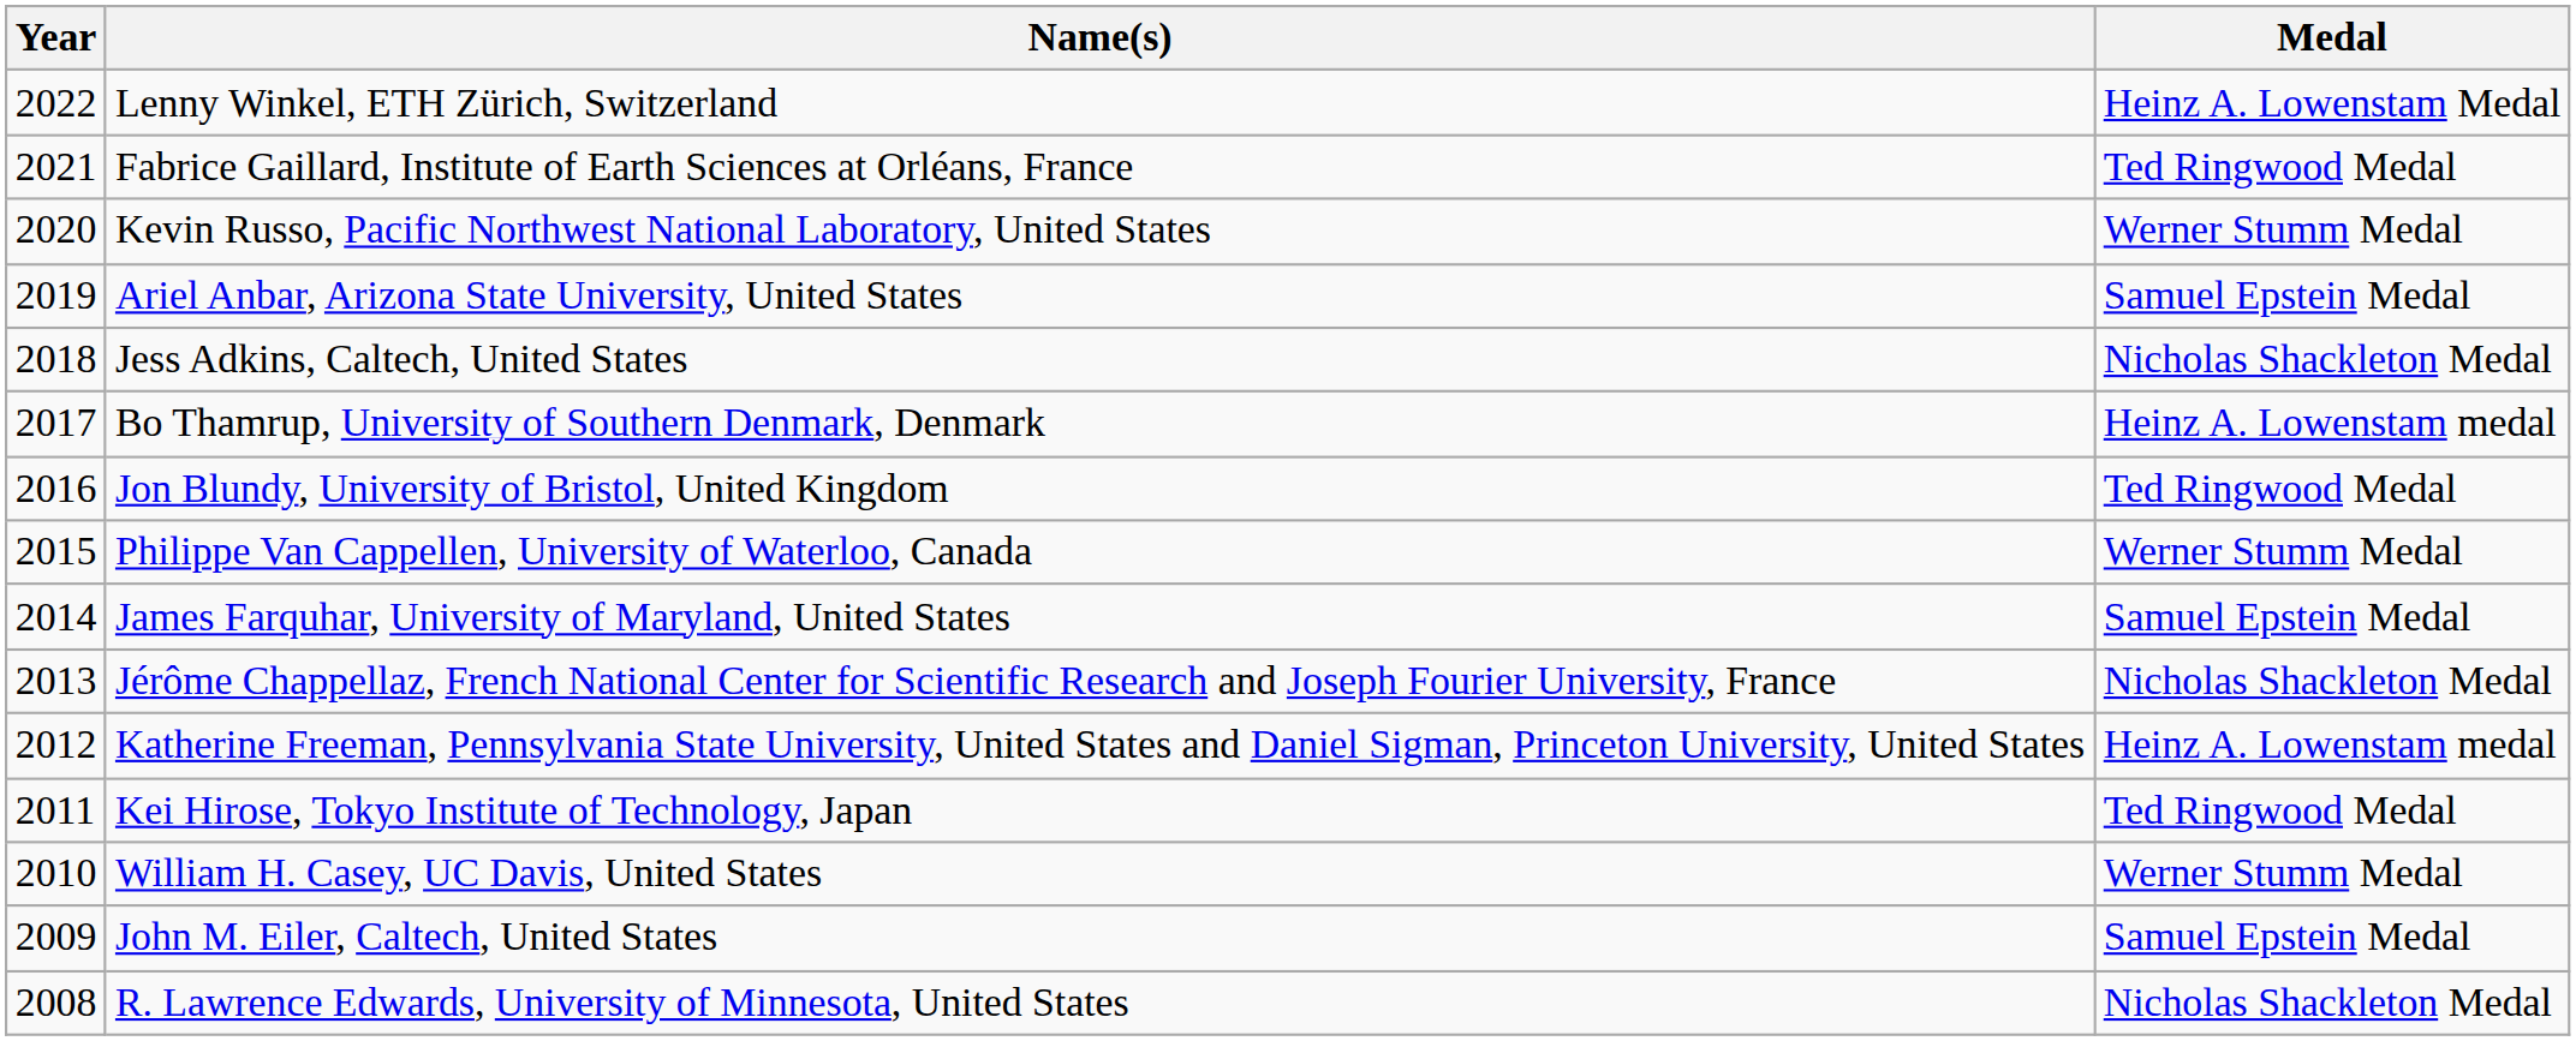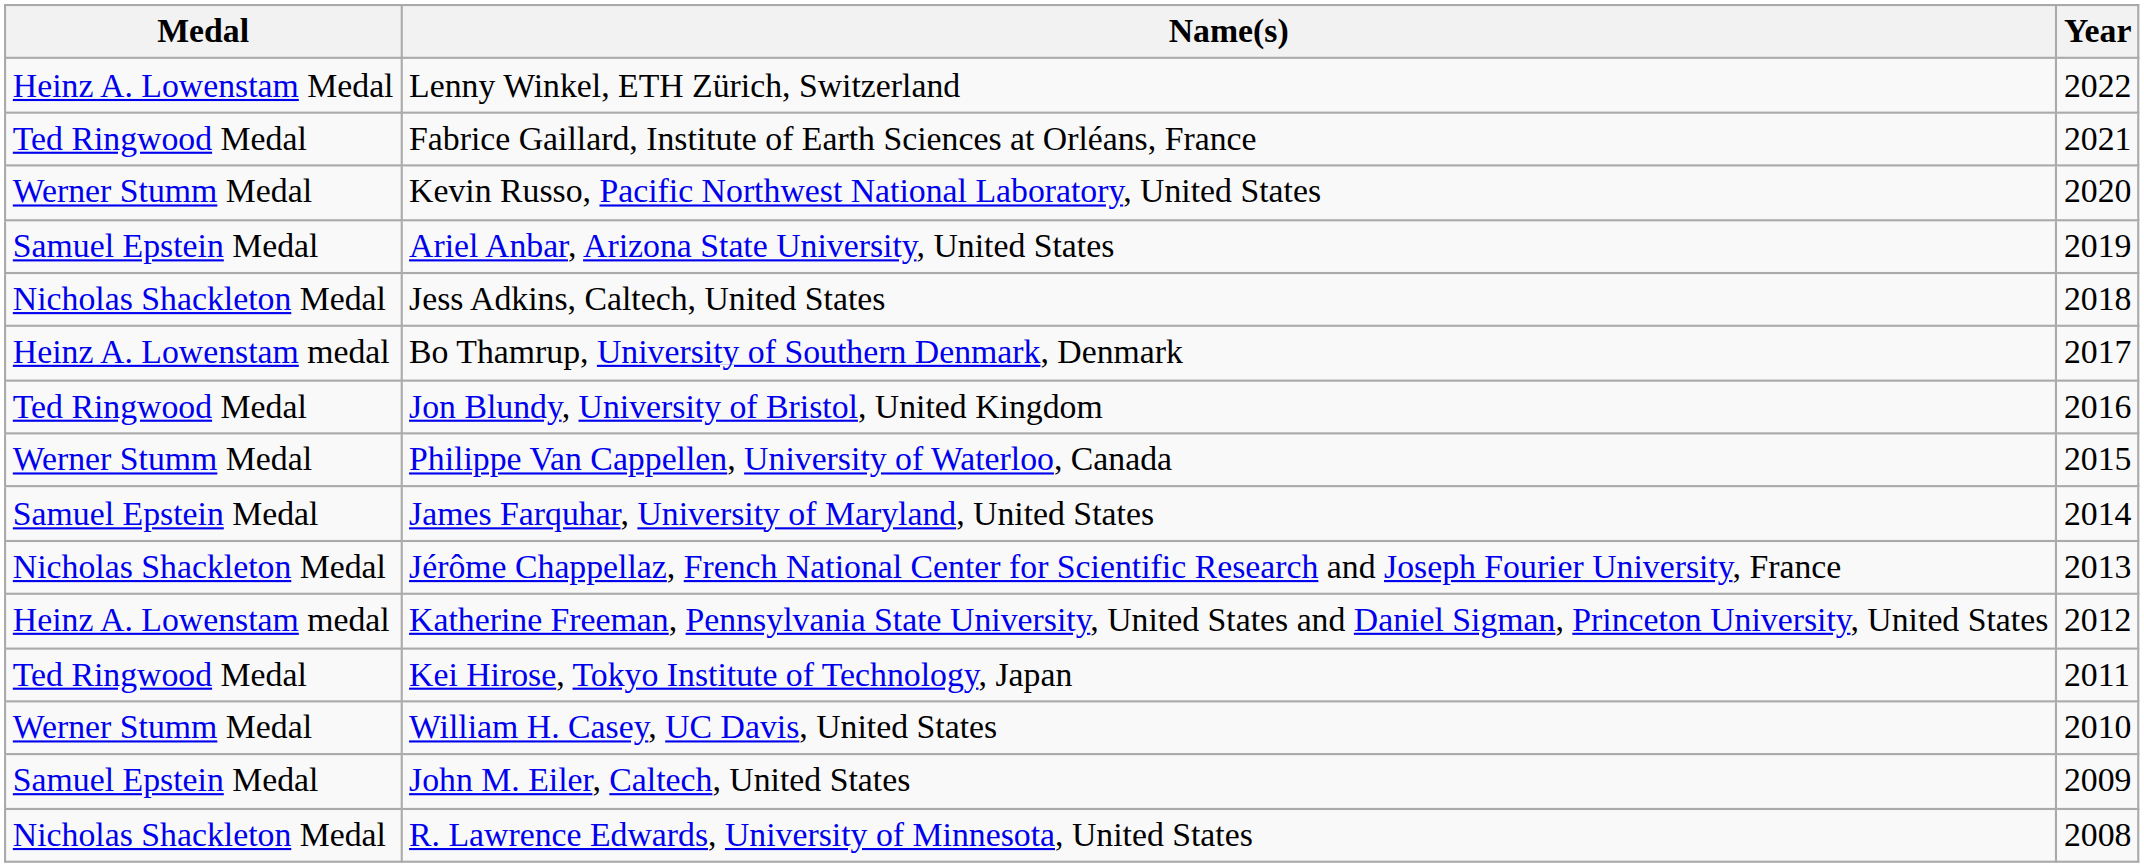columns swapped: Year <-> Medal
